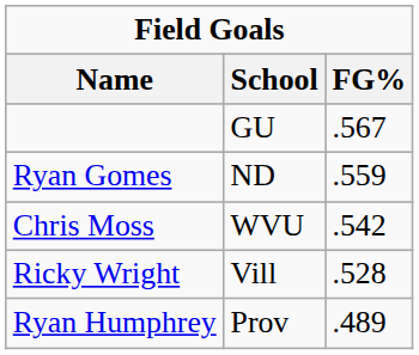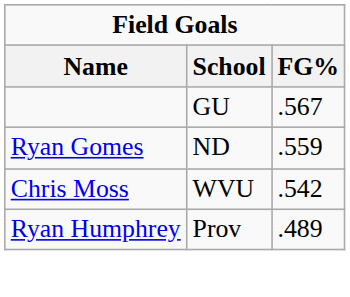- row: Ricky Wright | Vill | .528
